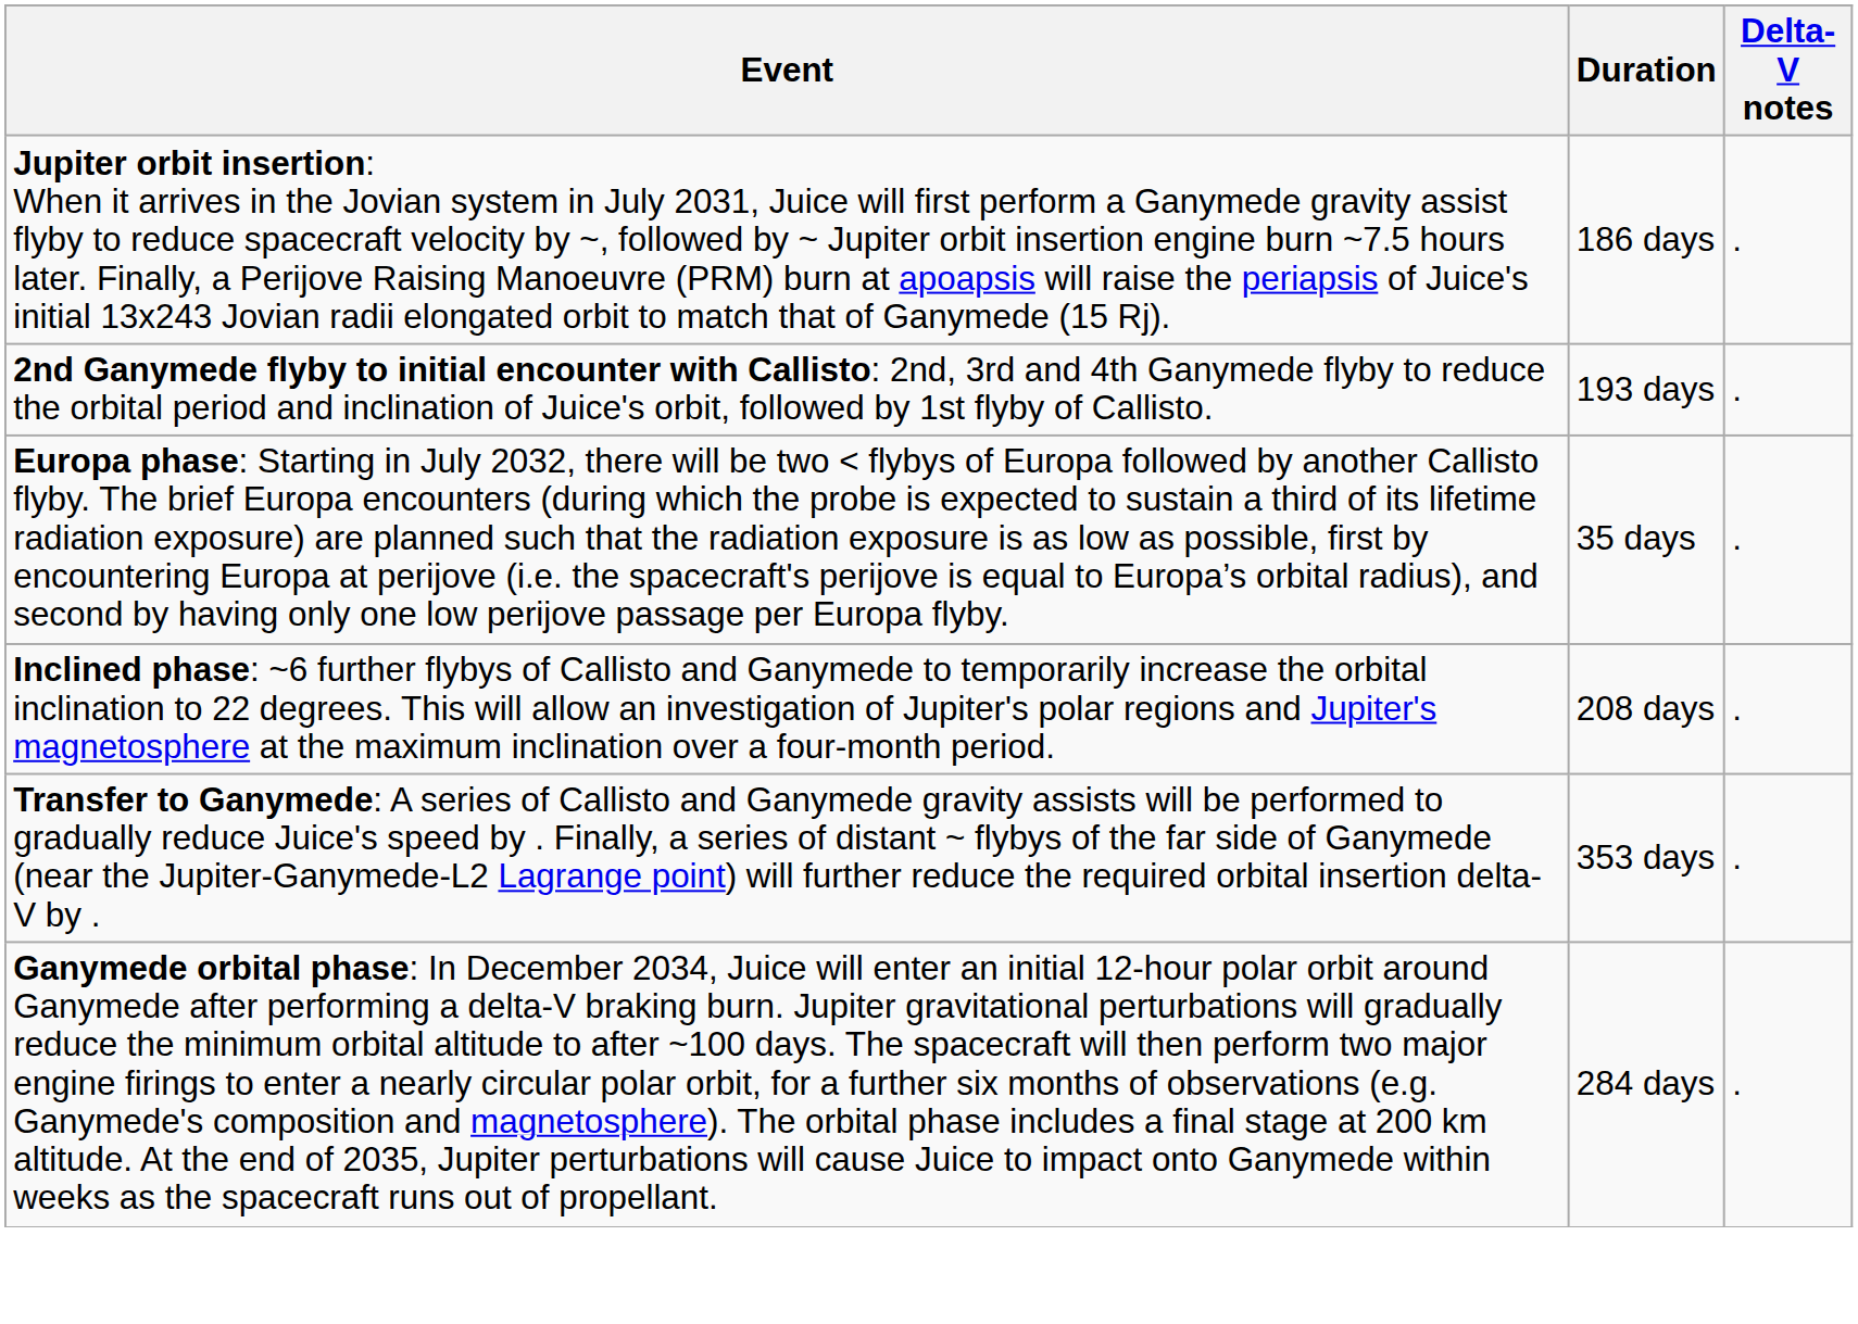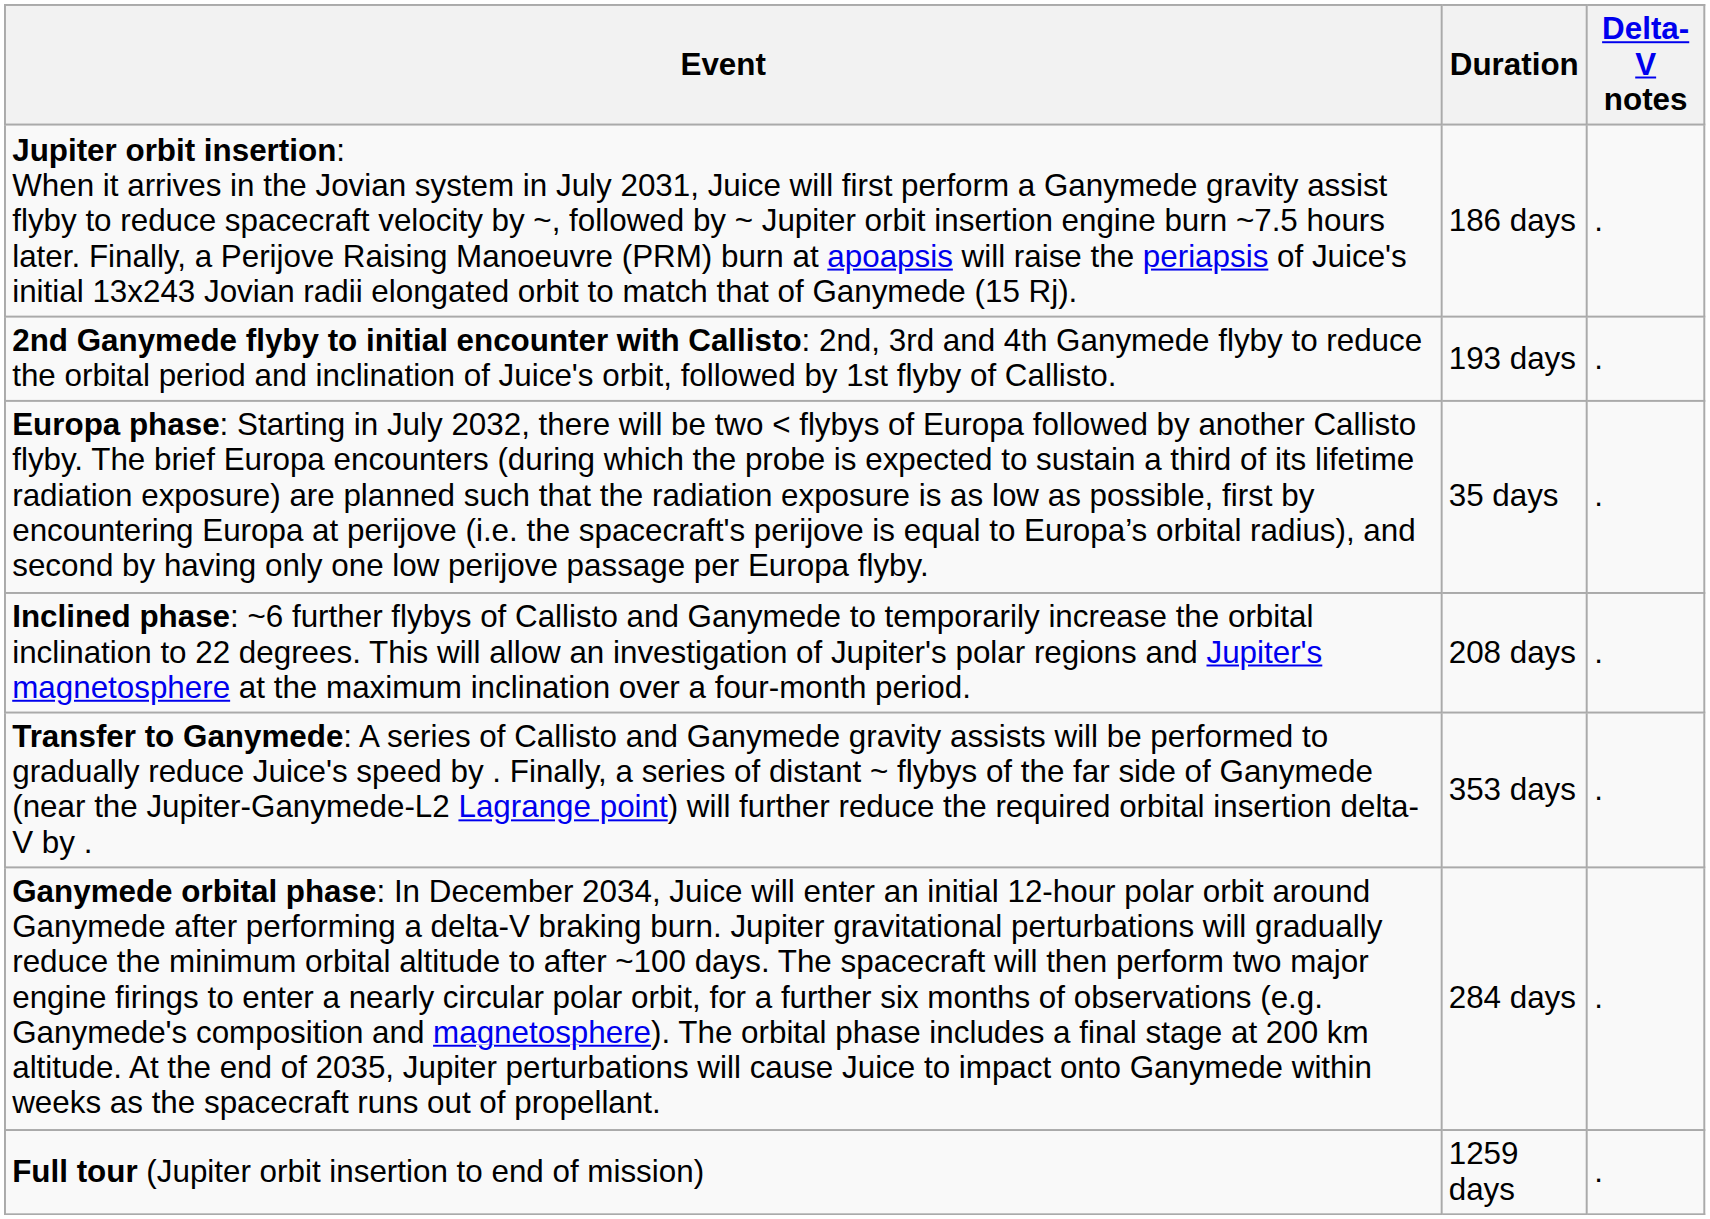+ row: Full tour (Jupiter orbit insertion to end of mission) | 1259 days | .
